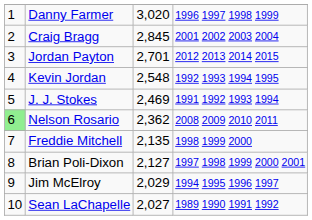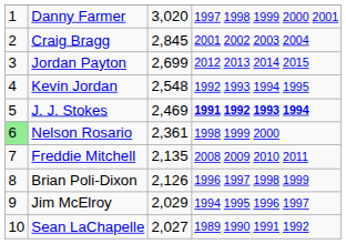Danny Farmer | column 4: 1996 1997 1998 1999 -> 1997 1998 1999 2000 2001
Jordan Payton | column 3: 2,701 -> 2,699
J. J. Stokes | column 4: normal -> bold
Nelson Rosario | column 3: 2,362 -> 2,361
Nelson Rosario | column 4: 2008 2009 2010 2011 -> 1998 1999 2000
Freddie Mitchell | column 4: 1998 1999 2000 -> 2008 2009 2010 2011
Brian Poli-Dixon | column 3: 2,127 -> 2,126
Brian Poli-Dixon | column 4: 1997 1998 1999 2000 2001 -> 1996 1997 1998 1999
